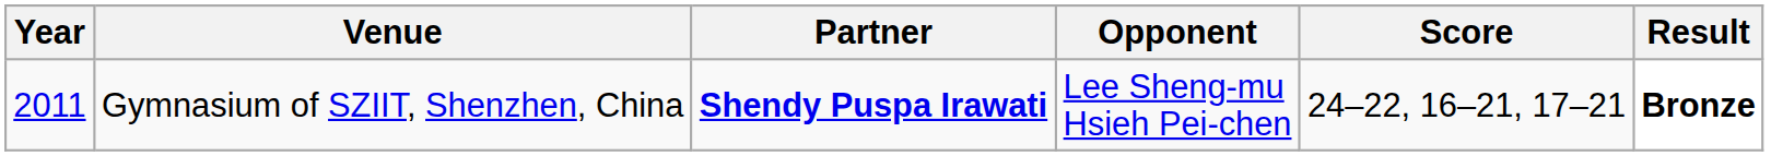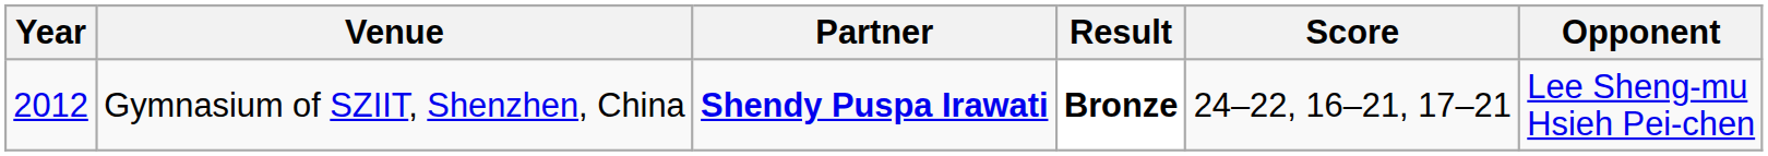columns swapped: Opponent <-> Result
Gymnasium of SZIIT, Shenzhen, China | Year: 2011 -> 2012
